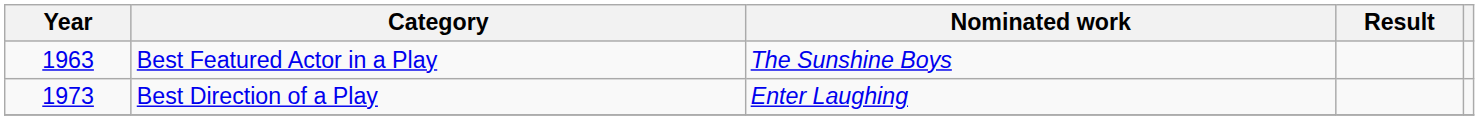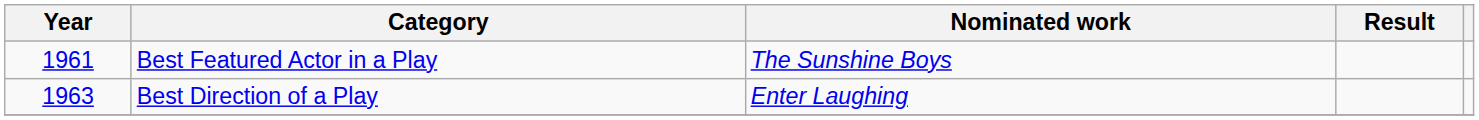Best Featured Actor in a Play | Year: 1963 -> 1961
Best Direction of a Play | Year: 1973 -> 1963
